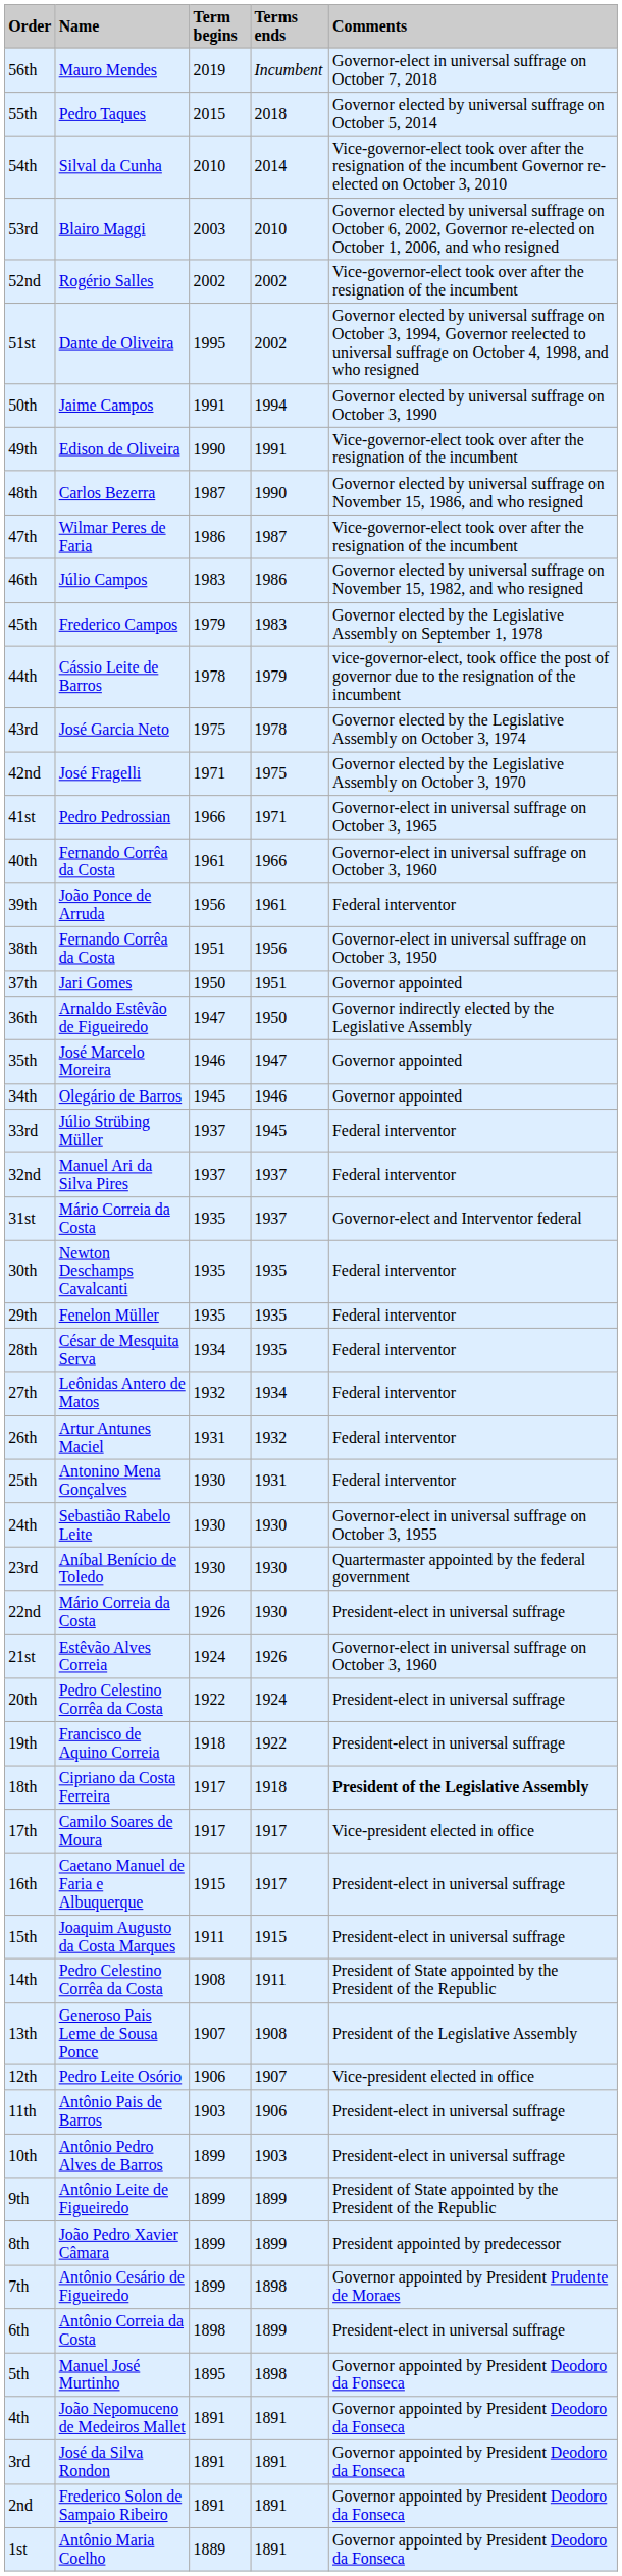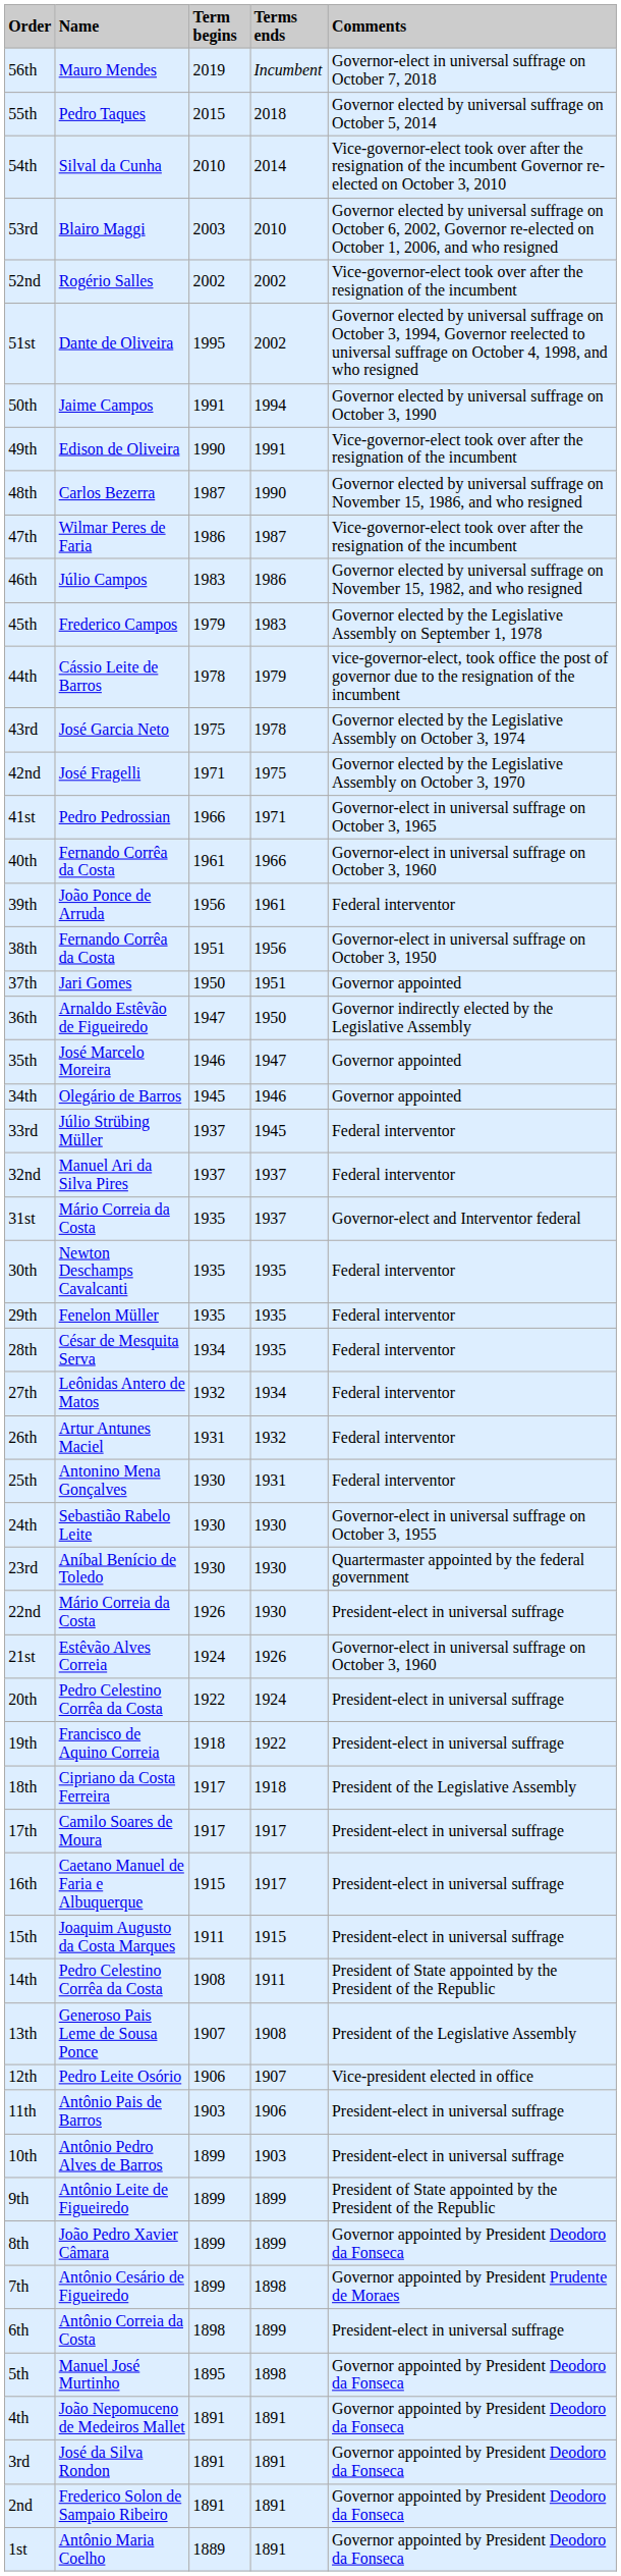18th | Comments: bold -> normal
17th | Comments: Vice-president elected in office -> President-elect in universal suffrage
8th | Comments: President appointed by predecessor -> Governor appointed by President Deodoro da Fonseca
